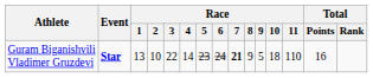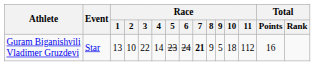Guram Biganishvili Vladimer Gruzdevi | Event: bold -> normal
Guram Biganishvili Vladimer Gruzdevi | Race / 11: 110 -> 112
